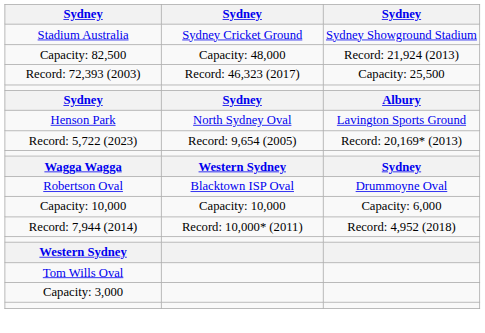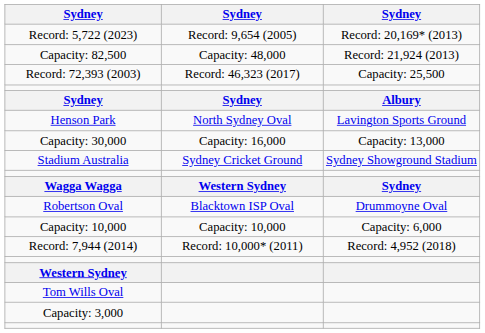rows swapped: Stadium Australia <-> Record: 5,722 (2023)
+ row: Capacity: 30,000 | Capacity: 16,000 | Capacity: 13,000
